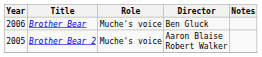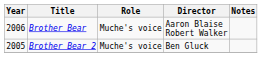Brother Bear | Director: Ben Gluck -> Aaron Blaise Robert Walker
Brother Bear 2 | Director: Aaron Blaise Robert Walker -> Ben Gluck
